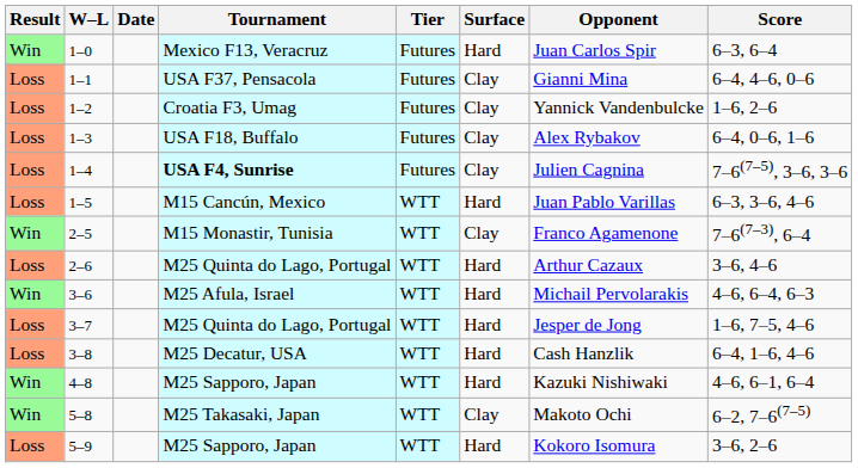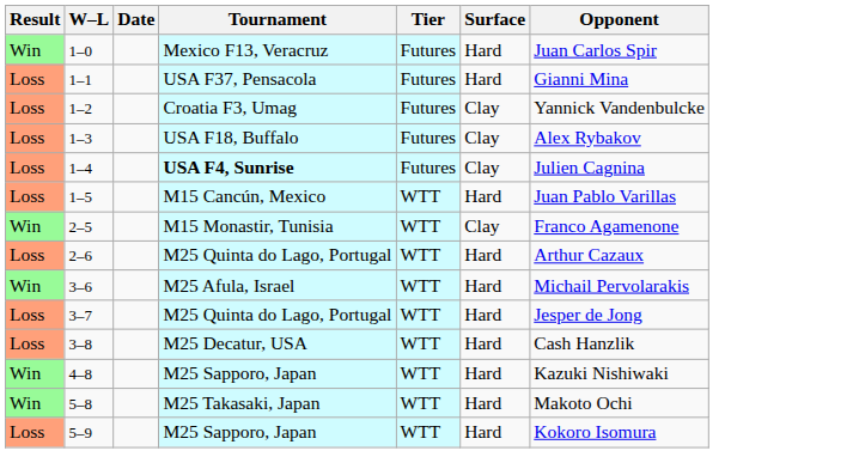- column: Score | 6–3, 6–4 | 6–4, 4–6, 0–6 | 1–6, 2–6 | 6–4, 0–6, 1–6 | 7–6(7–5), 3–6, 3–6 | 6–3, 3–6, 4–6 | 7–6(7–3), 6–4 | 3–6, 4–6 | 4–6, 6–4, 6–3 | 1–6, 7–5, 4–6 | 6–4, 1–6, 4–6 | 4–6, 6–1, 6–4 | 6–2, 7–6(7–5) | 3–6, 2–6
1–1 | Surface: Clay -> Hard
5–8 | Surface: Clay -> Hard
